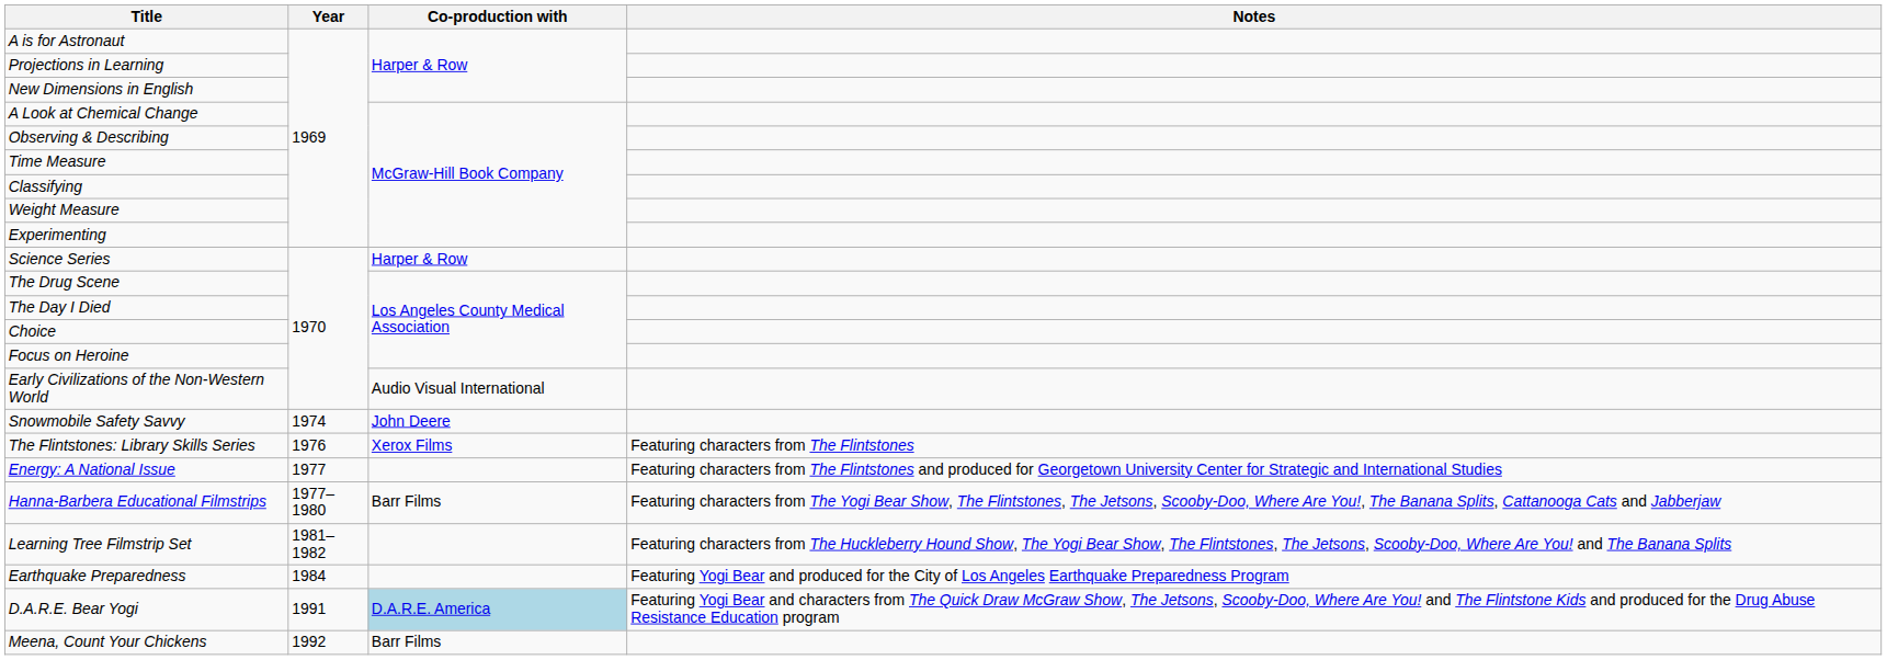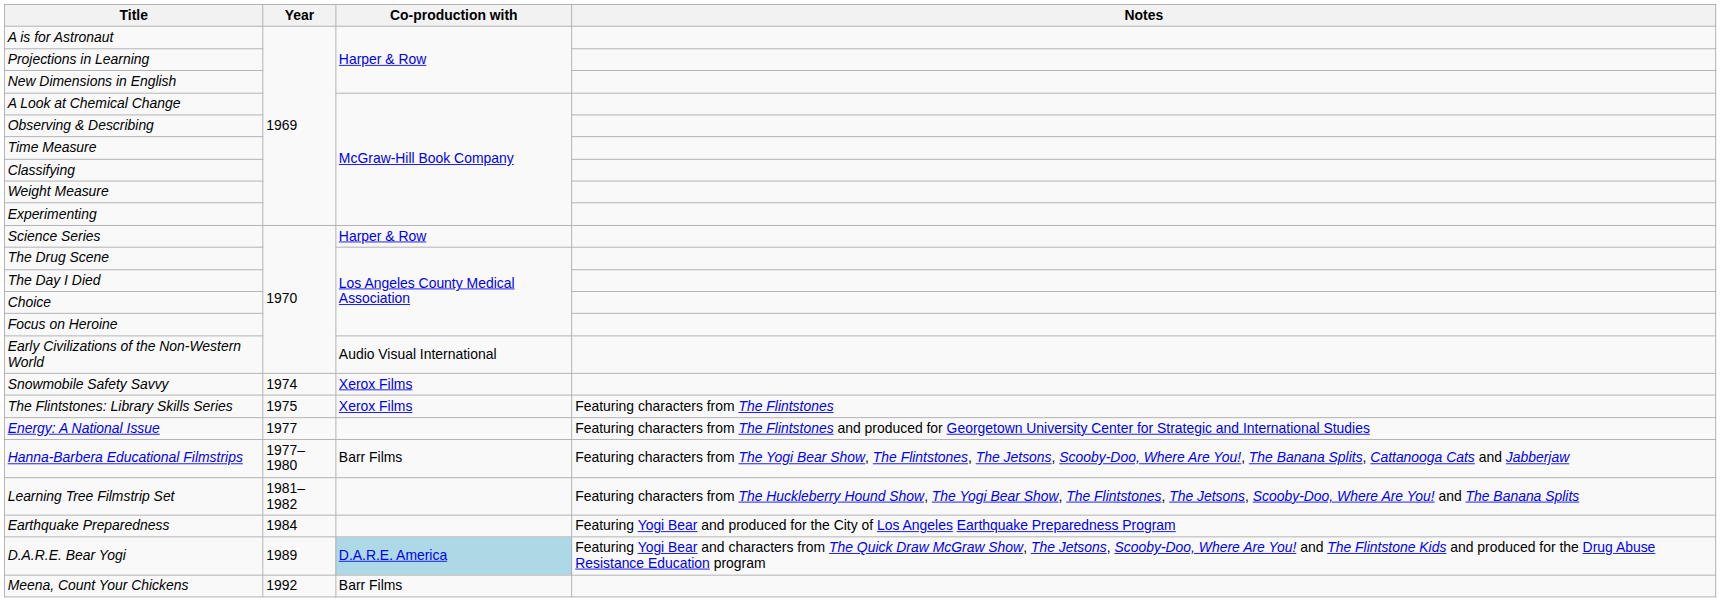Snowmobile Safety Savvy | Co-production with: John Deere -> Xerox Films
The Flintstones: Library Skills Series | Year: 1976 -> 1975
D.A.R.E. Bear Yogi | Year: 1991 -> 1989
